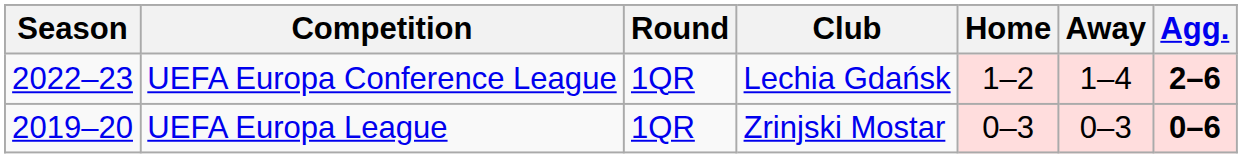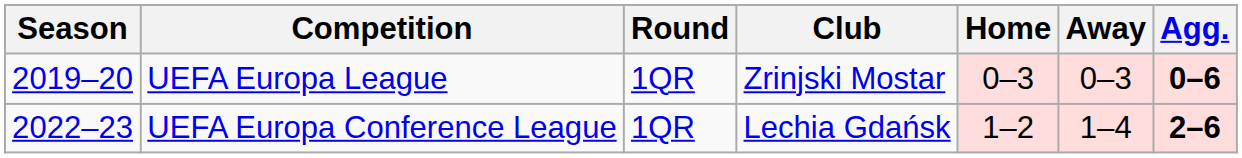rows swapped: UEFA Europa League <-> UEFA Europa Conference League
